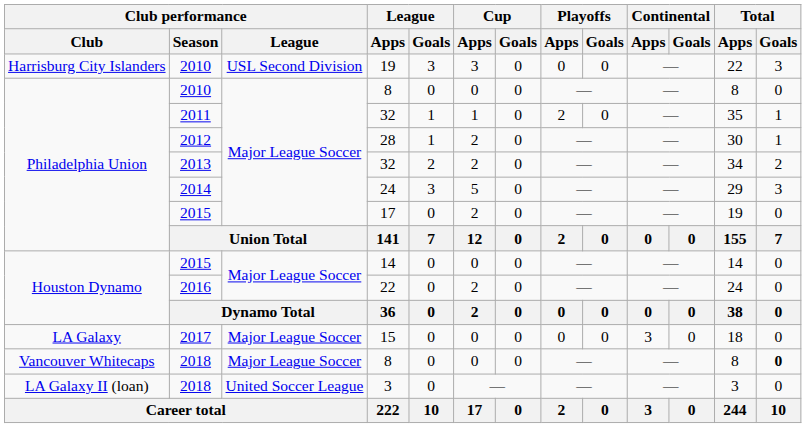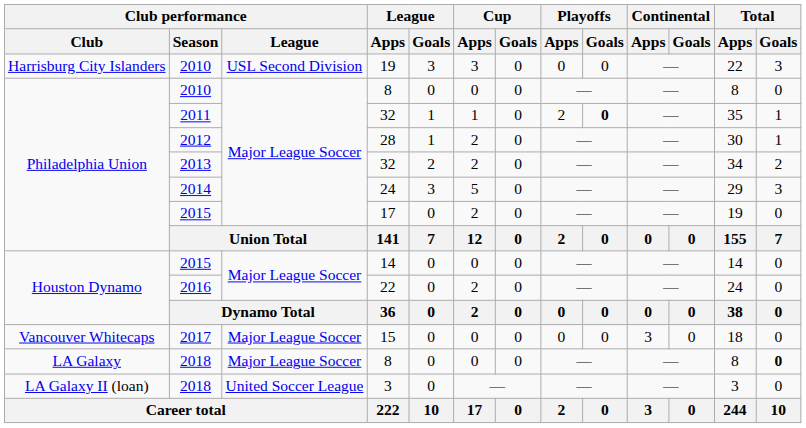2011 / 32 | Playoffs / Goals: normal -> bold
15 | Club performance / Club: LA Galaxy -> Vancouver Whitecaps
2018 / 8 | Club performance / Club: Vancouver Whitecaps -> LA Galaxy
